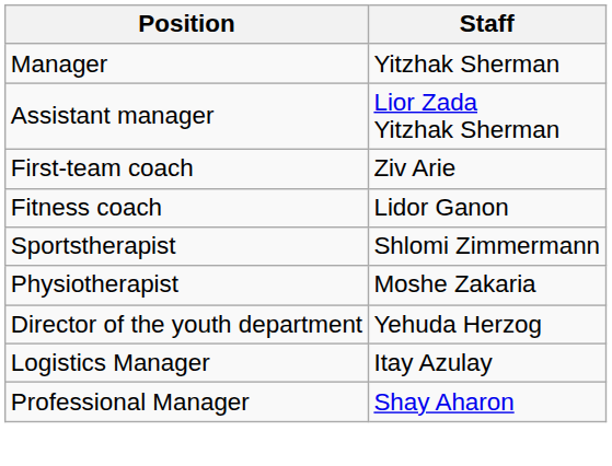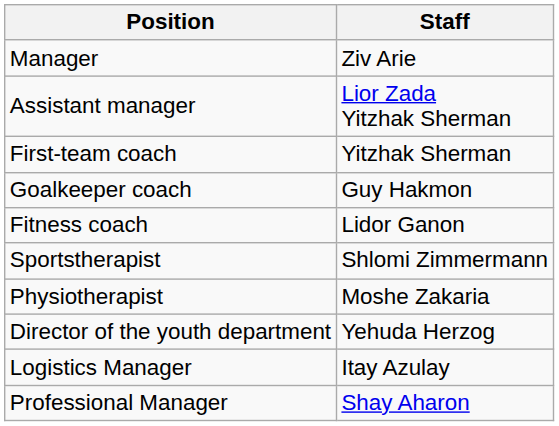Manager | Staff: Yitzhak Sherman -> Ziv Arie
First-team coach | Staff: Ziv Arie -> Yitzhak Sherman
+ row: Goalkeeper coach | Guy Hakmon
